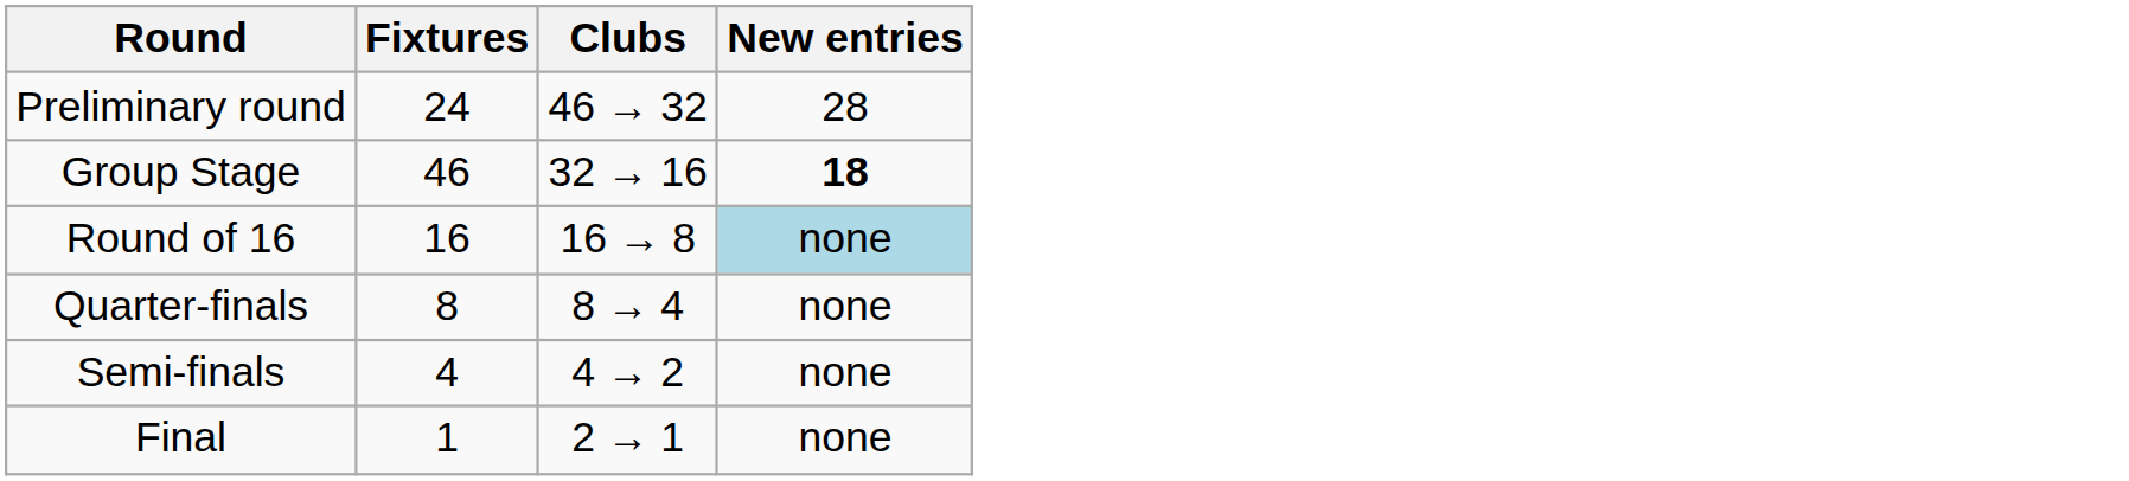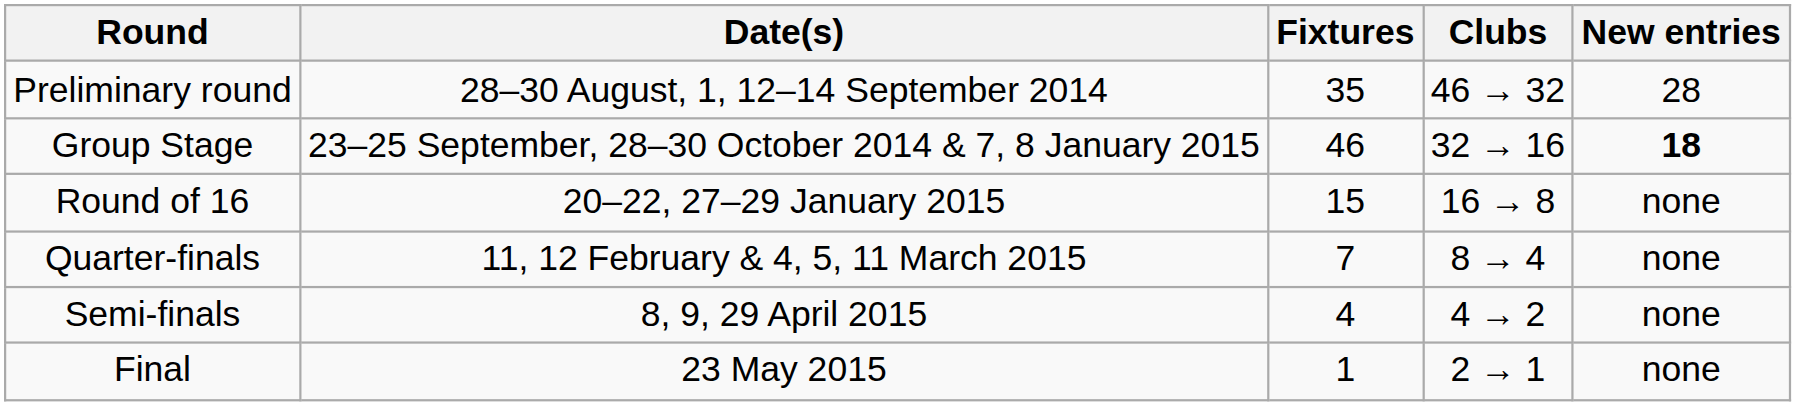+ column: Date(s) | 28–30 August, 1, 12–14 September 2014 | 23–25 September, 28–30 October 2014 & 7, 8 January 2015 | 20–22, 27–29 January 2015 | 11, 12 February & 4, 5, 11 March 2015 | 8, 9, 29 April 2015 | 23 May 2015
Preliminary round | Fixtures: 24 -> 35
Round of 16 | Fixtures: 16 -> 15
Round of 16 | New entries: lightblue background -> no background
Quarter-finals | Fixtures: 8 -> 7
